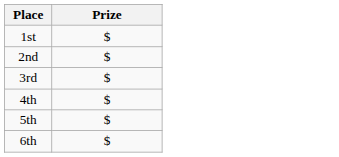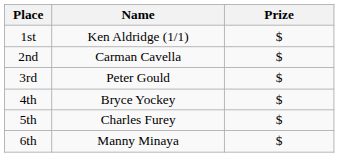+ column: Name | Ken Aldridge (1/1) | Carman Cavella | Peter Gould | Bryce Yockey | Charles Furey | Manny Minaya
